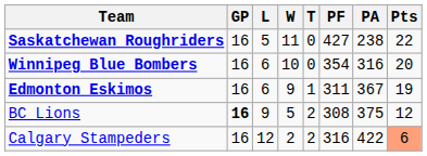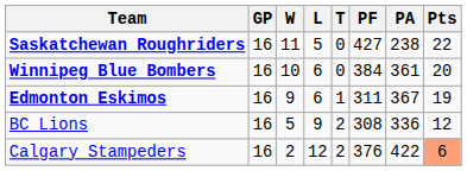columns swapped: W <-> L
Winnipeg Blue Bombers | PF: 354 -> 384
Winnipeg Blue Bombers | PA: 316 -> 361
BC Lions | GP: bold -> normal
BC Lions | PA: 375 -> 336
Calgary Stampeders | PF: 316 -> 376
